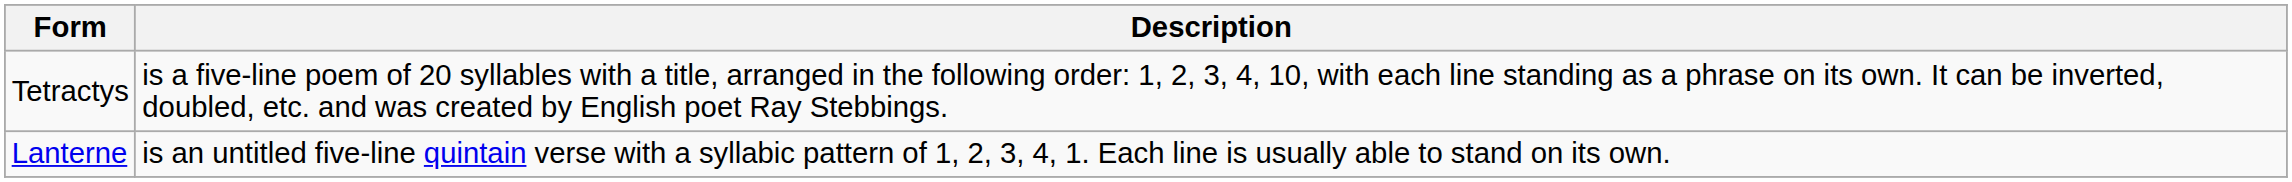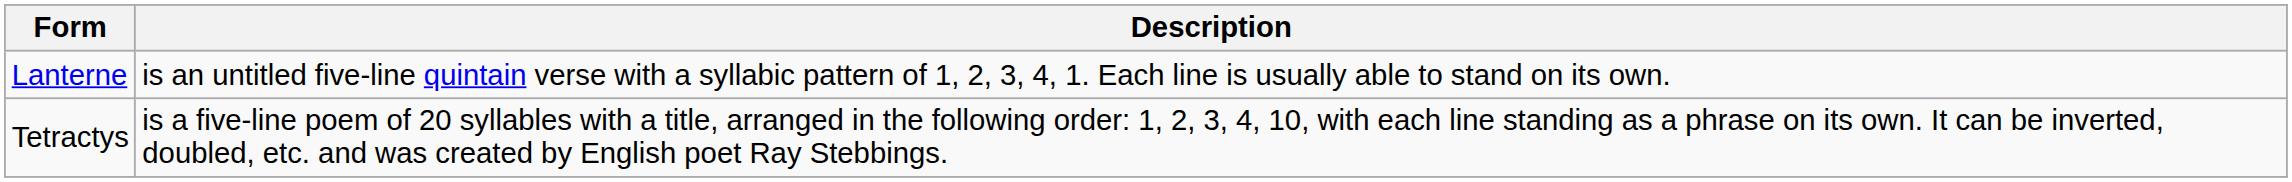rows swapped: Tetractys <-> Lanterne
